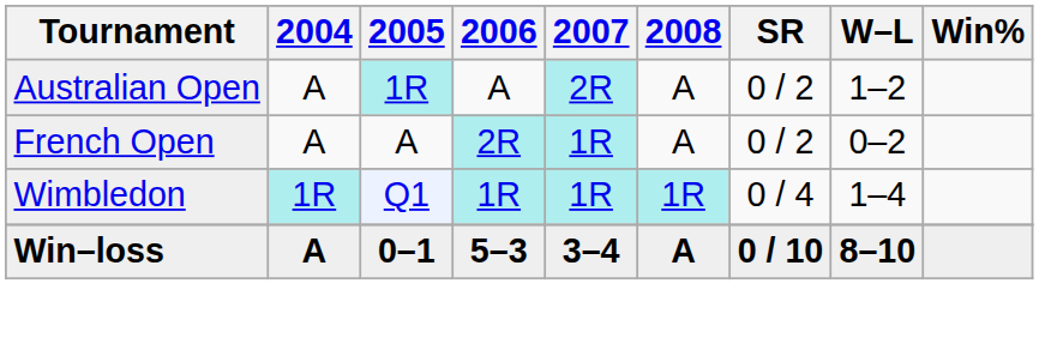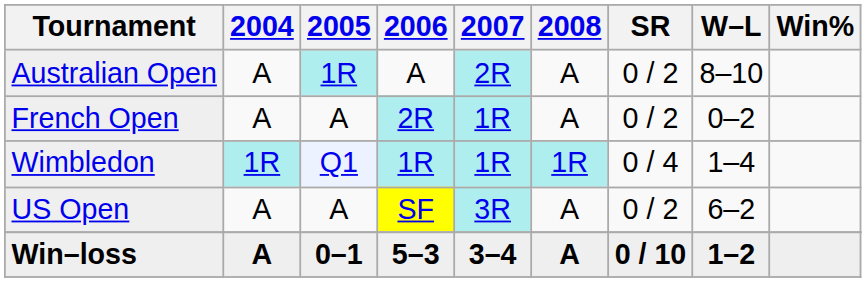Australian Open | W–L: 1–2 -> 8–10
+ row: US Open | A | A | SF | 3R | A | 0 / 2 | 6–2
Win–loss | W–L: 8–10 -> 1–2
